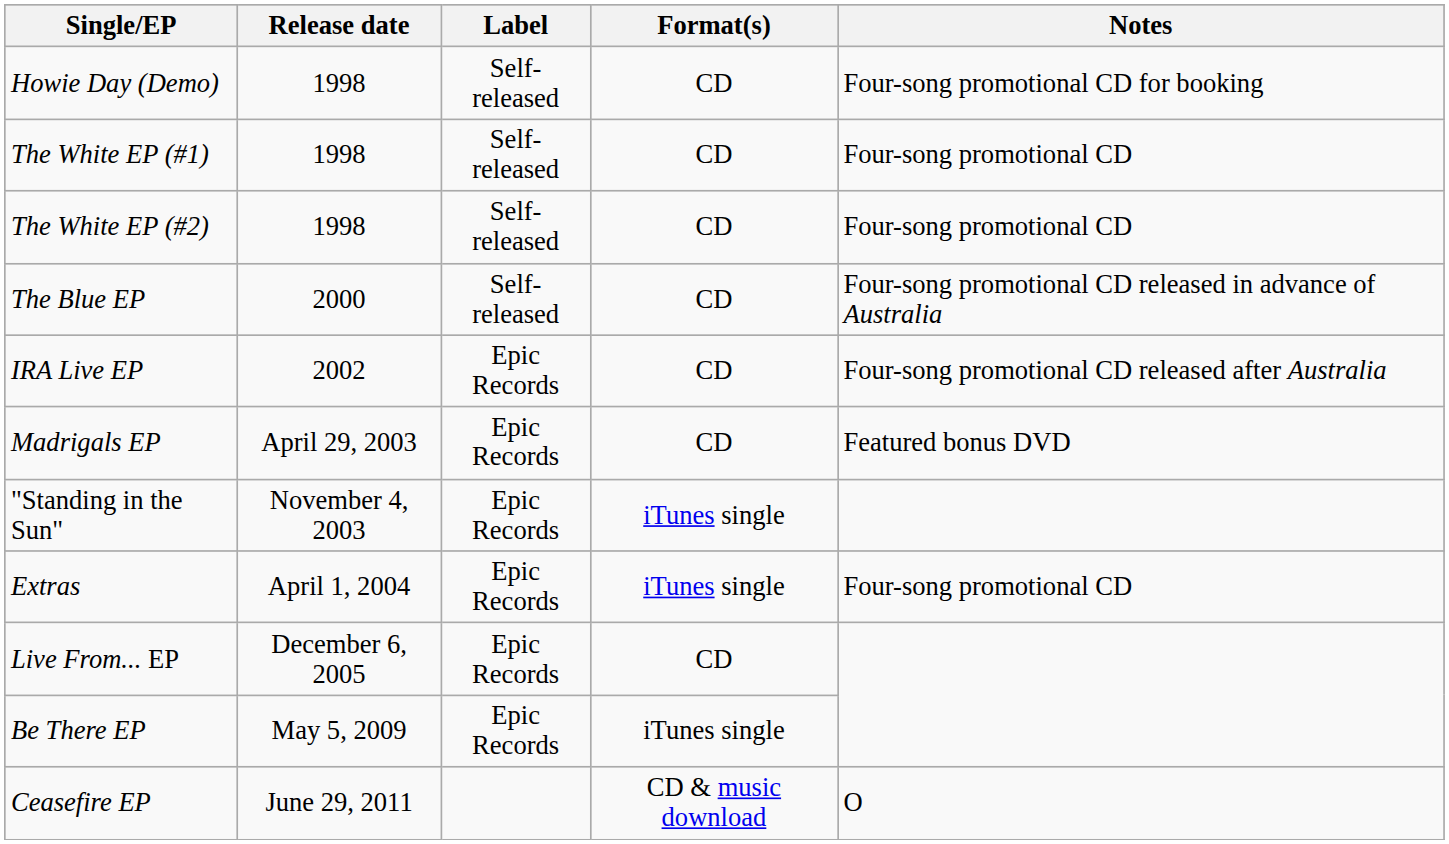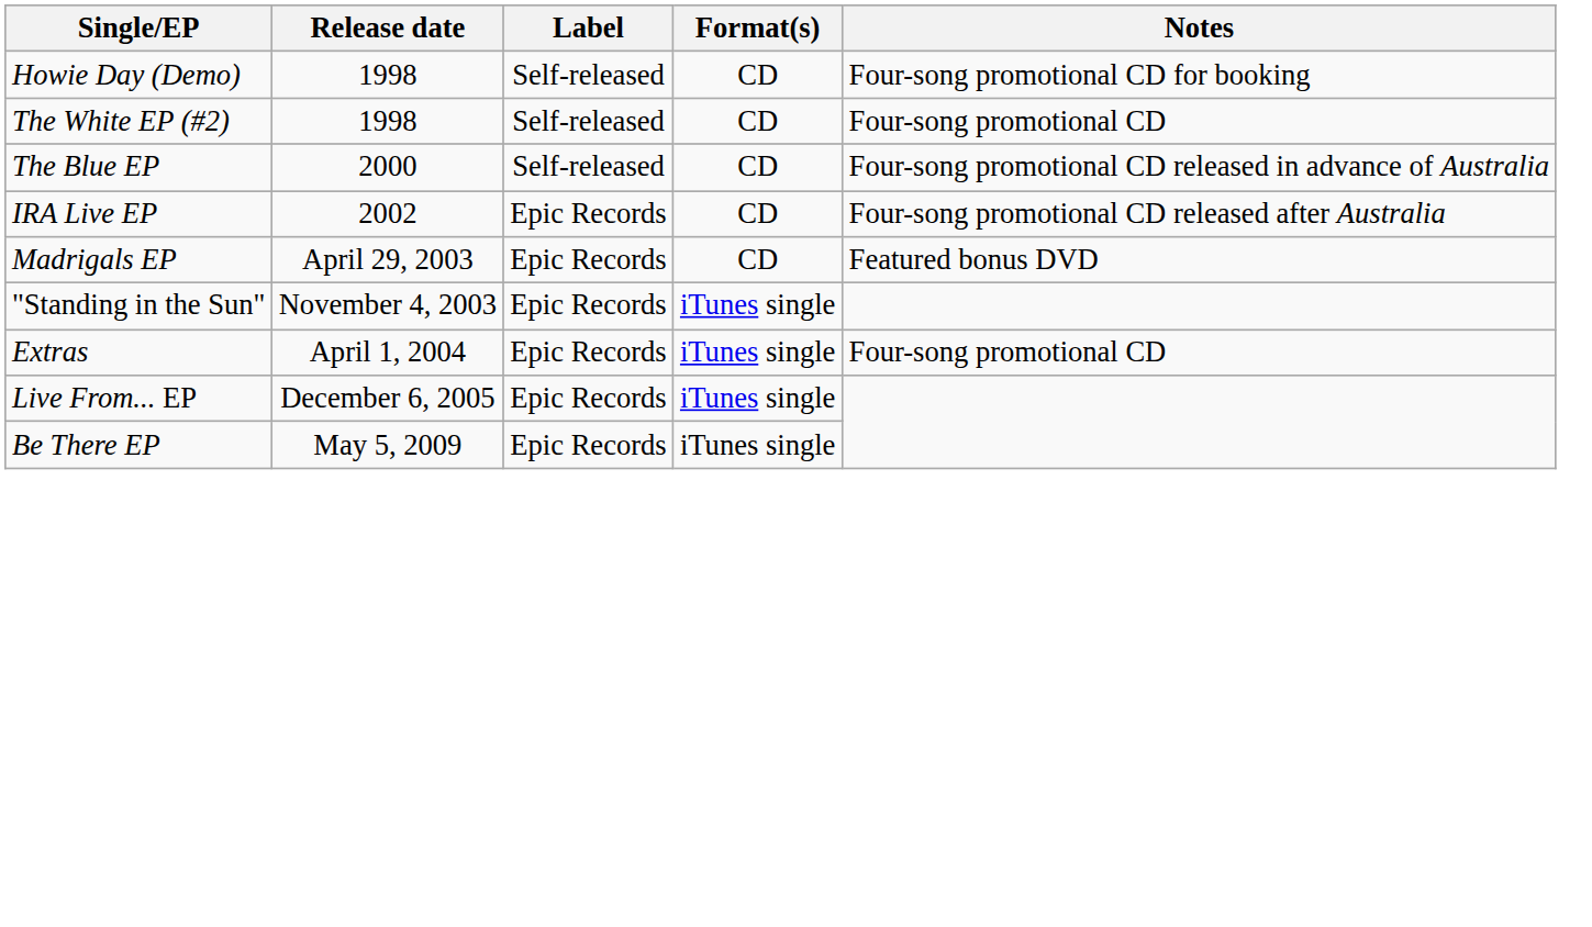- row: The White EP (#1) | 1998 | Self-released | CD | Four-song promotional CD
Live From... EP | Format(s): CD -> iTunes single
- row: Ceasefire EP | June 29, 2011 | CD & music download | O
